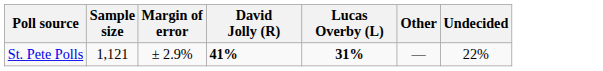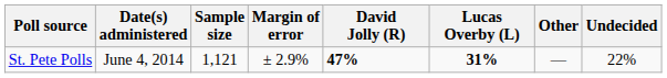+ column: Date(s) administered | June 4, 2014
St. Pete Polls | David Jolly (R): 41% -> 47%
